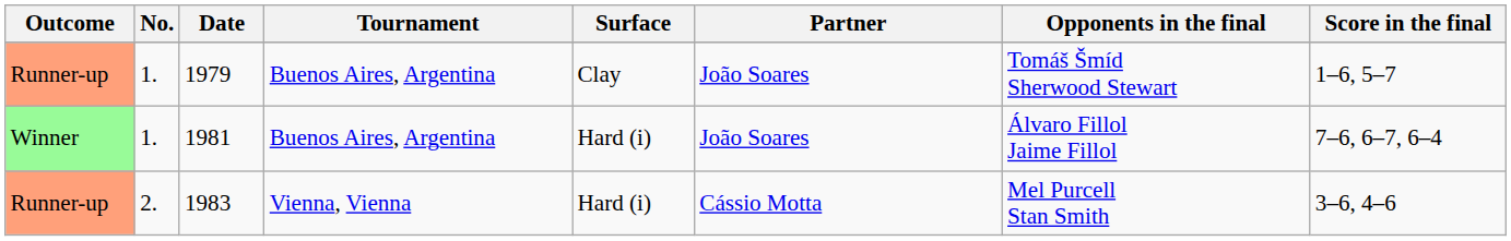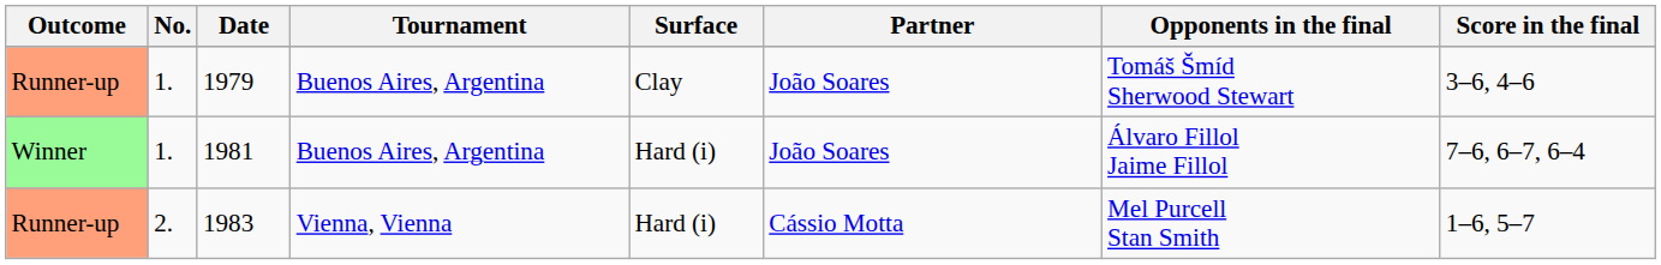1979 | Score in the final: 1–6, 5–7 -> 3–6, 4–6
1983 | Score in the final: 3–6, 4–6 -> 1–6, 5–7
